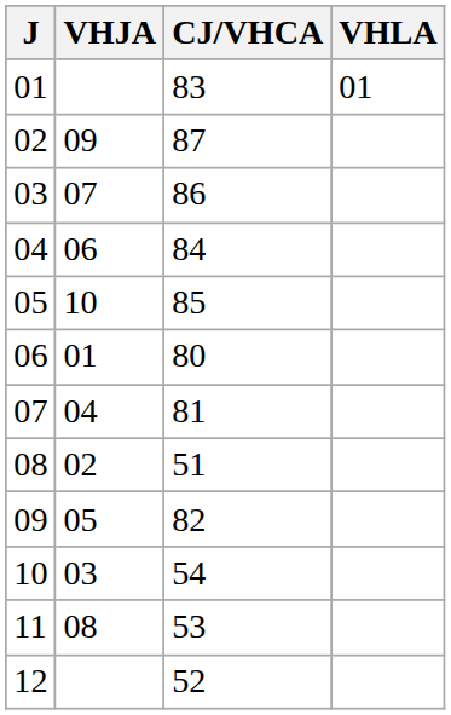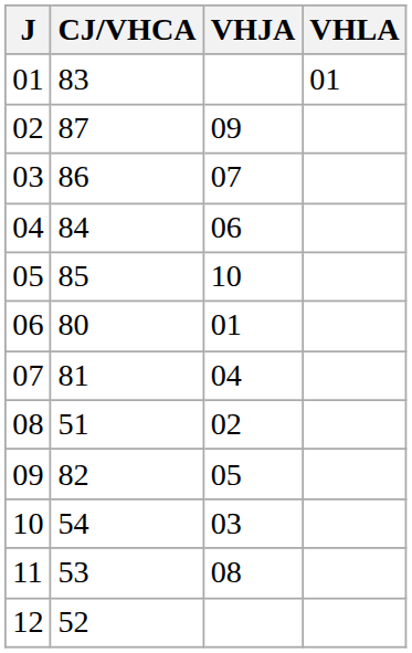columns swapped: CJ/VHCA <-> VHJA
